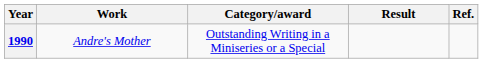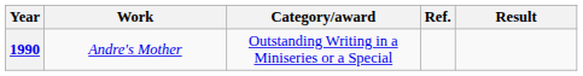columns swapped: Result <-> Ref.
